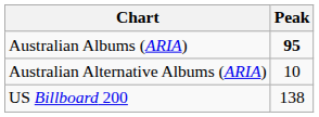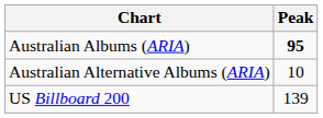US Billboard 200 | Peak: 138 -> 139
